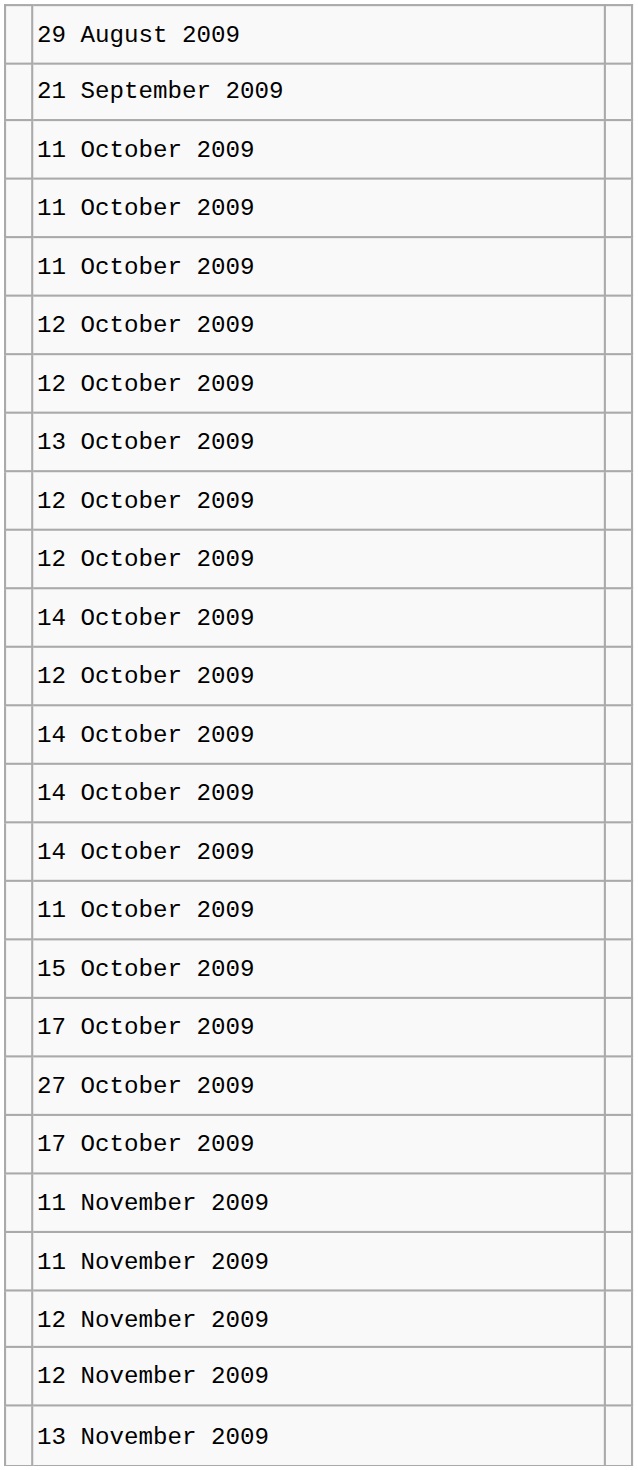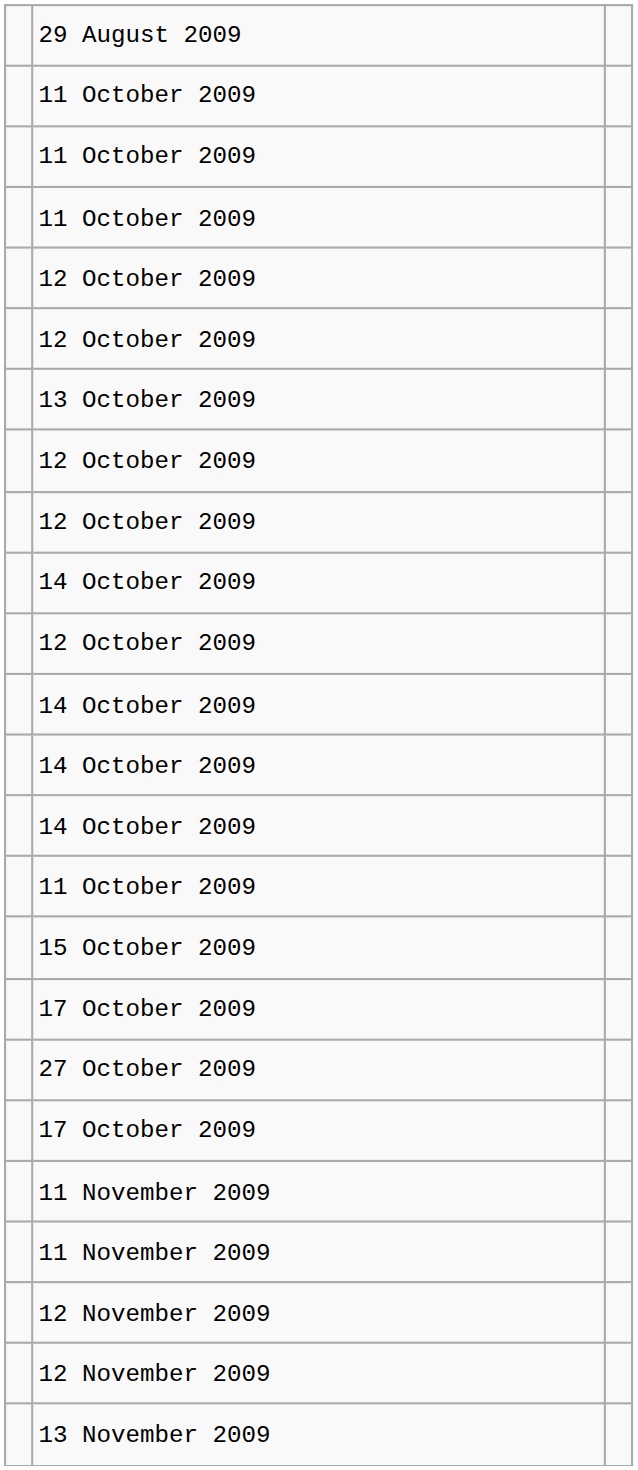- row: 21 September 2009
